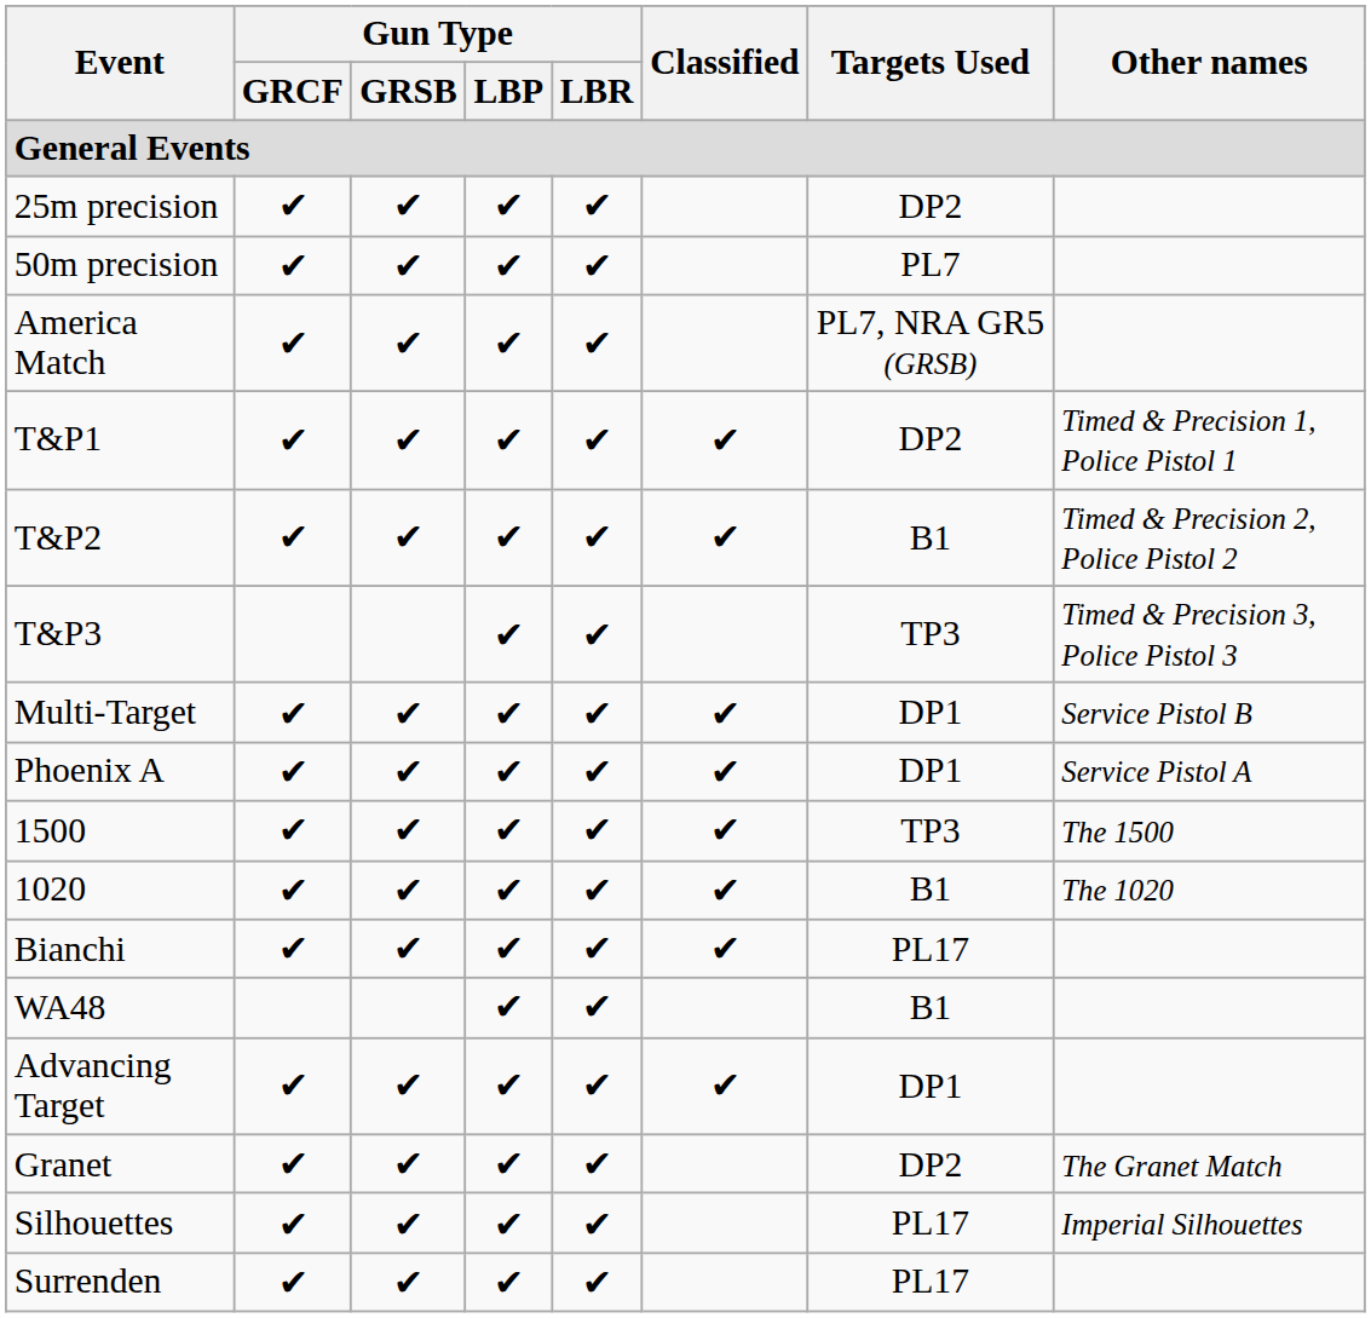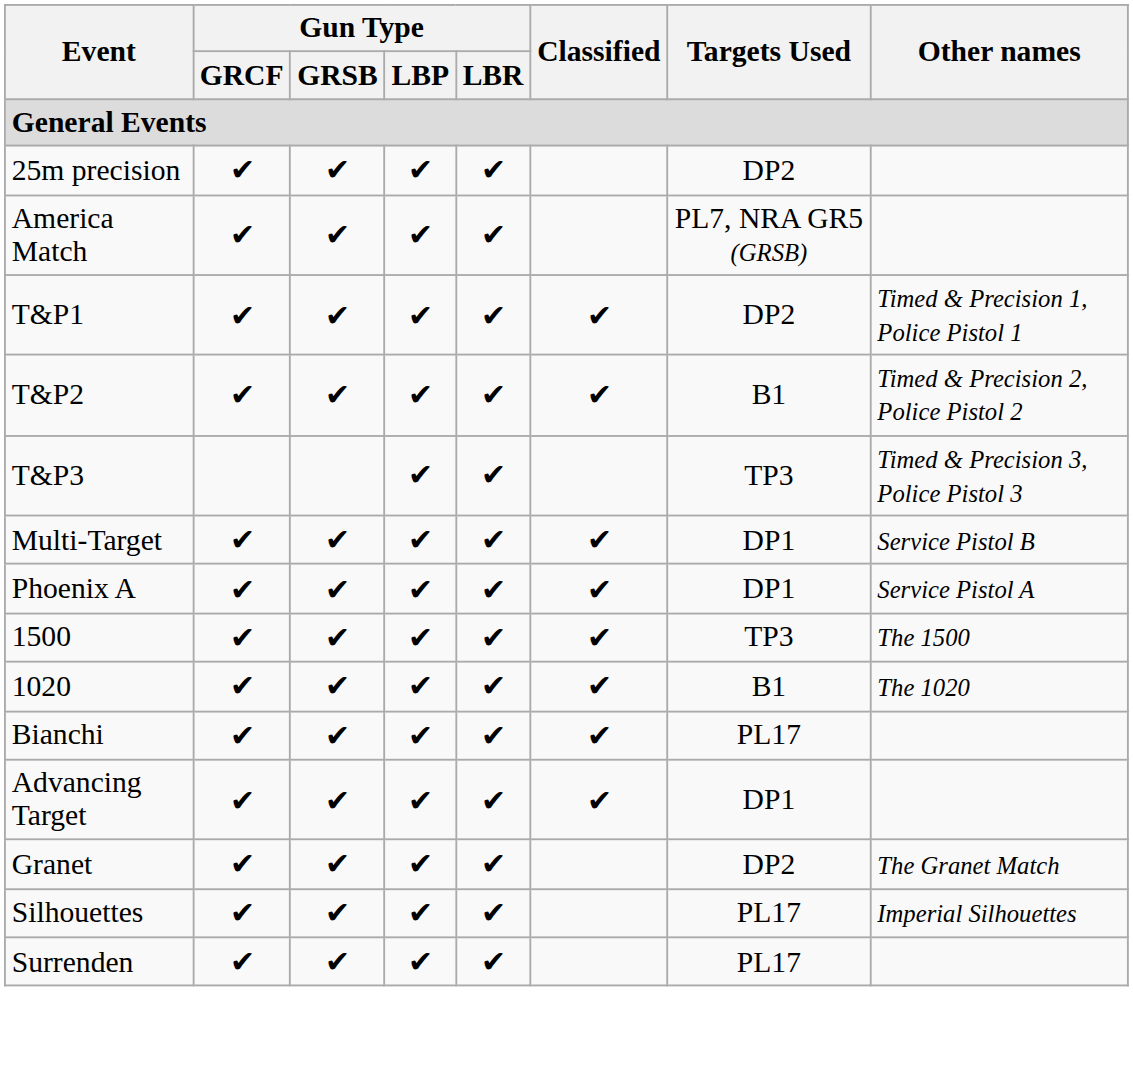- row: 50m precision | ✔ | ✔ | ✔ | ✔ | PL7
- row: WA48 | ✔ | ✔ | B1
